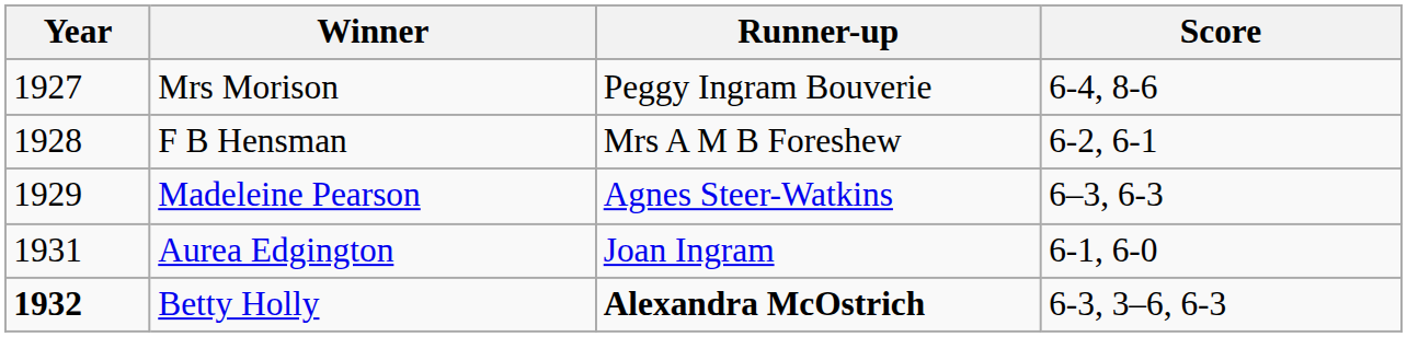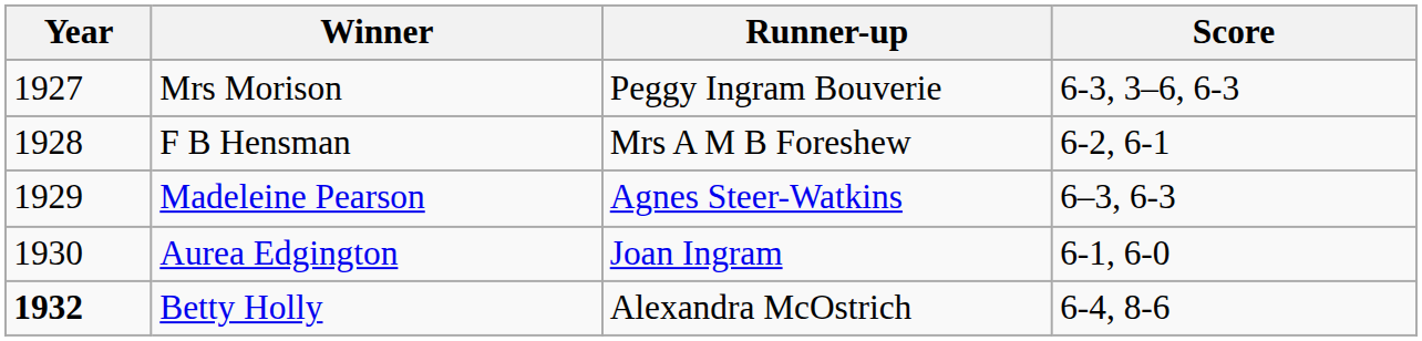Mrs Morison | Score: 6-4, 8-6 -> 6-3, 3–6, 6-3
Aurea Edgington | Year: 1931 -> 1930
Betty Holly | Runner-up: bold -> normal
Betty Holly | Score: 6-3, 3–6, 6-3 -> 6-4, 8-6
